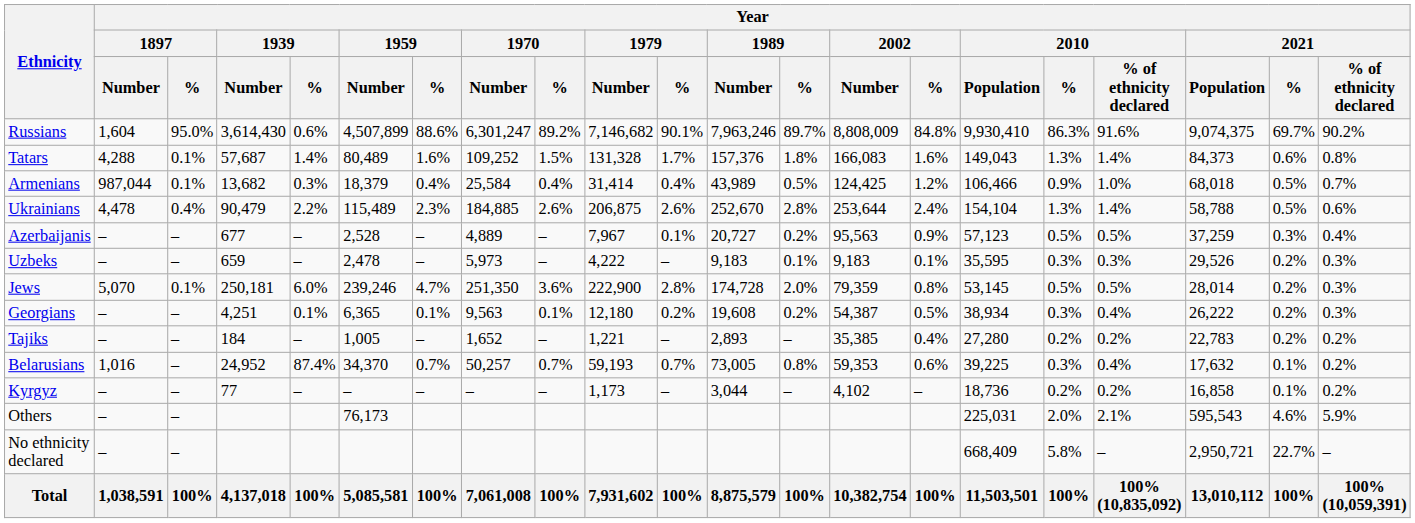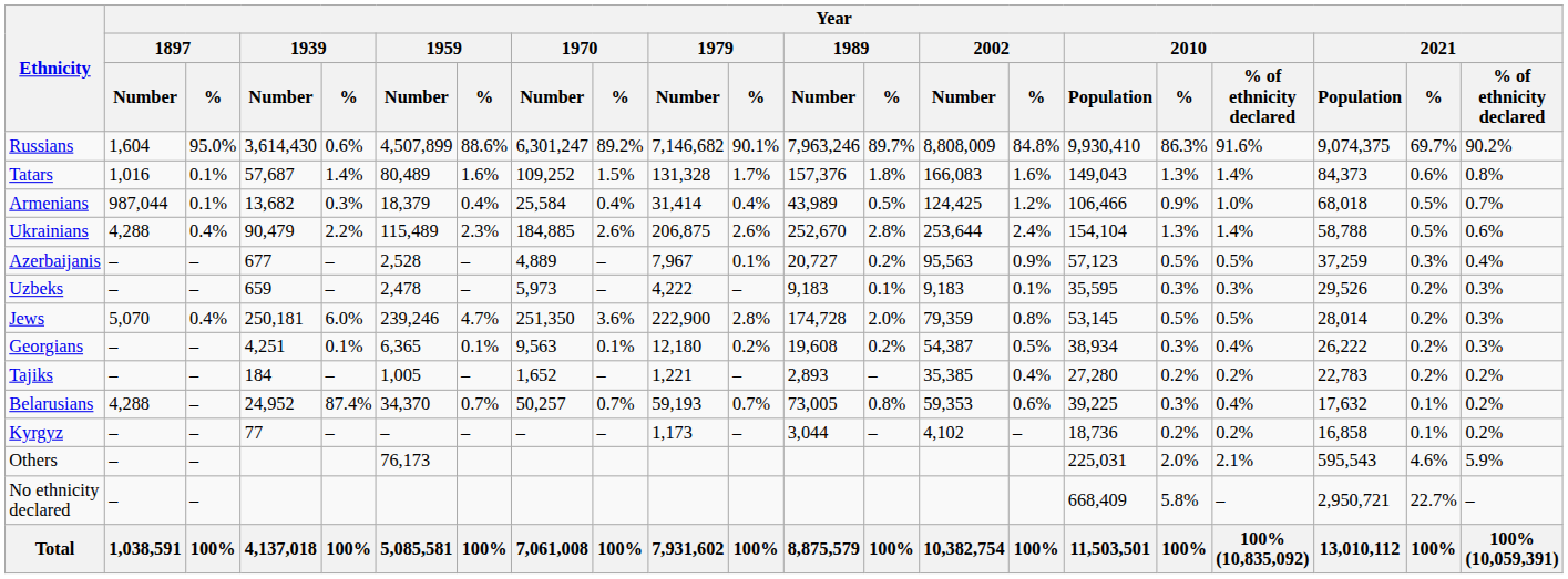Tatars | Year / 1897 / Number: 4,288 -> 1,016
Ukrainians | Year / 1897 / Number: 4,478 -> 4,288
Jews | Year / 1897 / %: 0.1% -> 0.4%
Belarusians | Year / 1897 / Number: 1,016 -> 4,288
